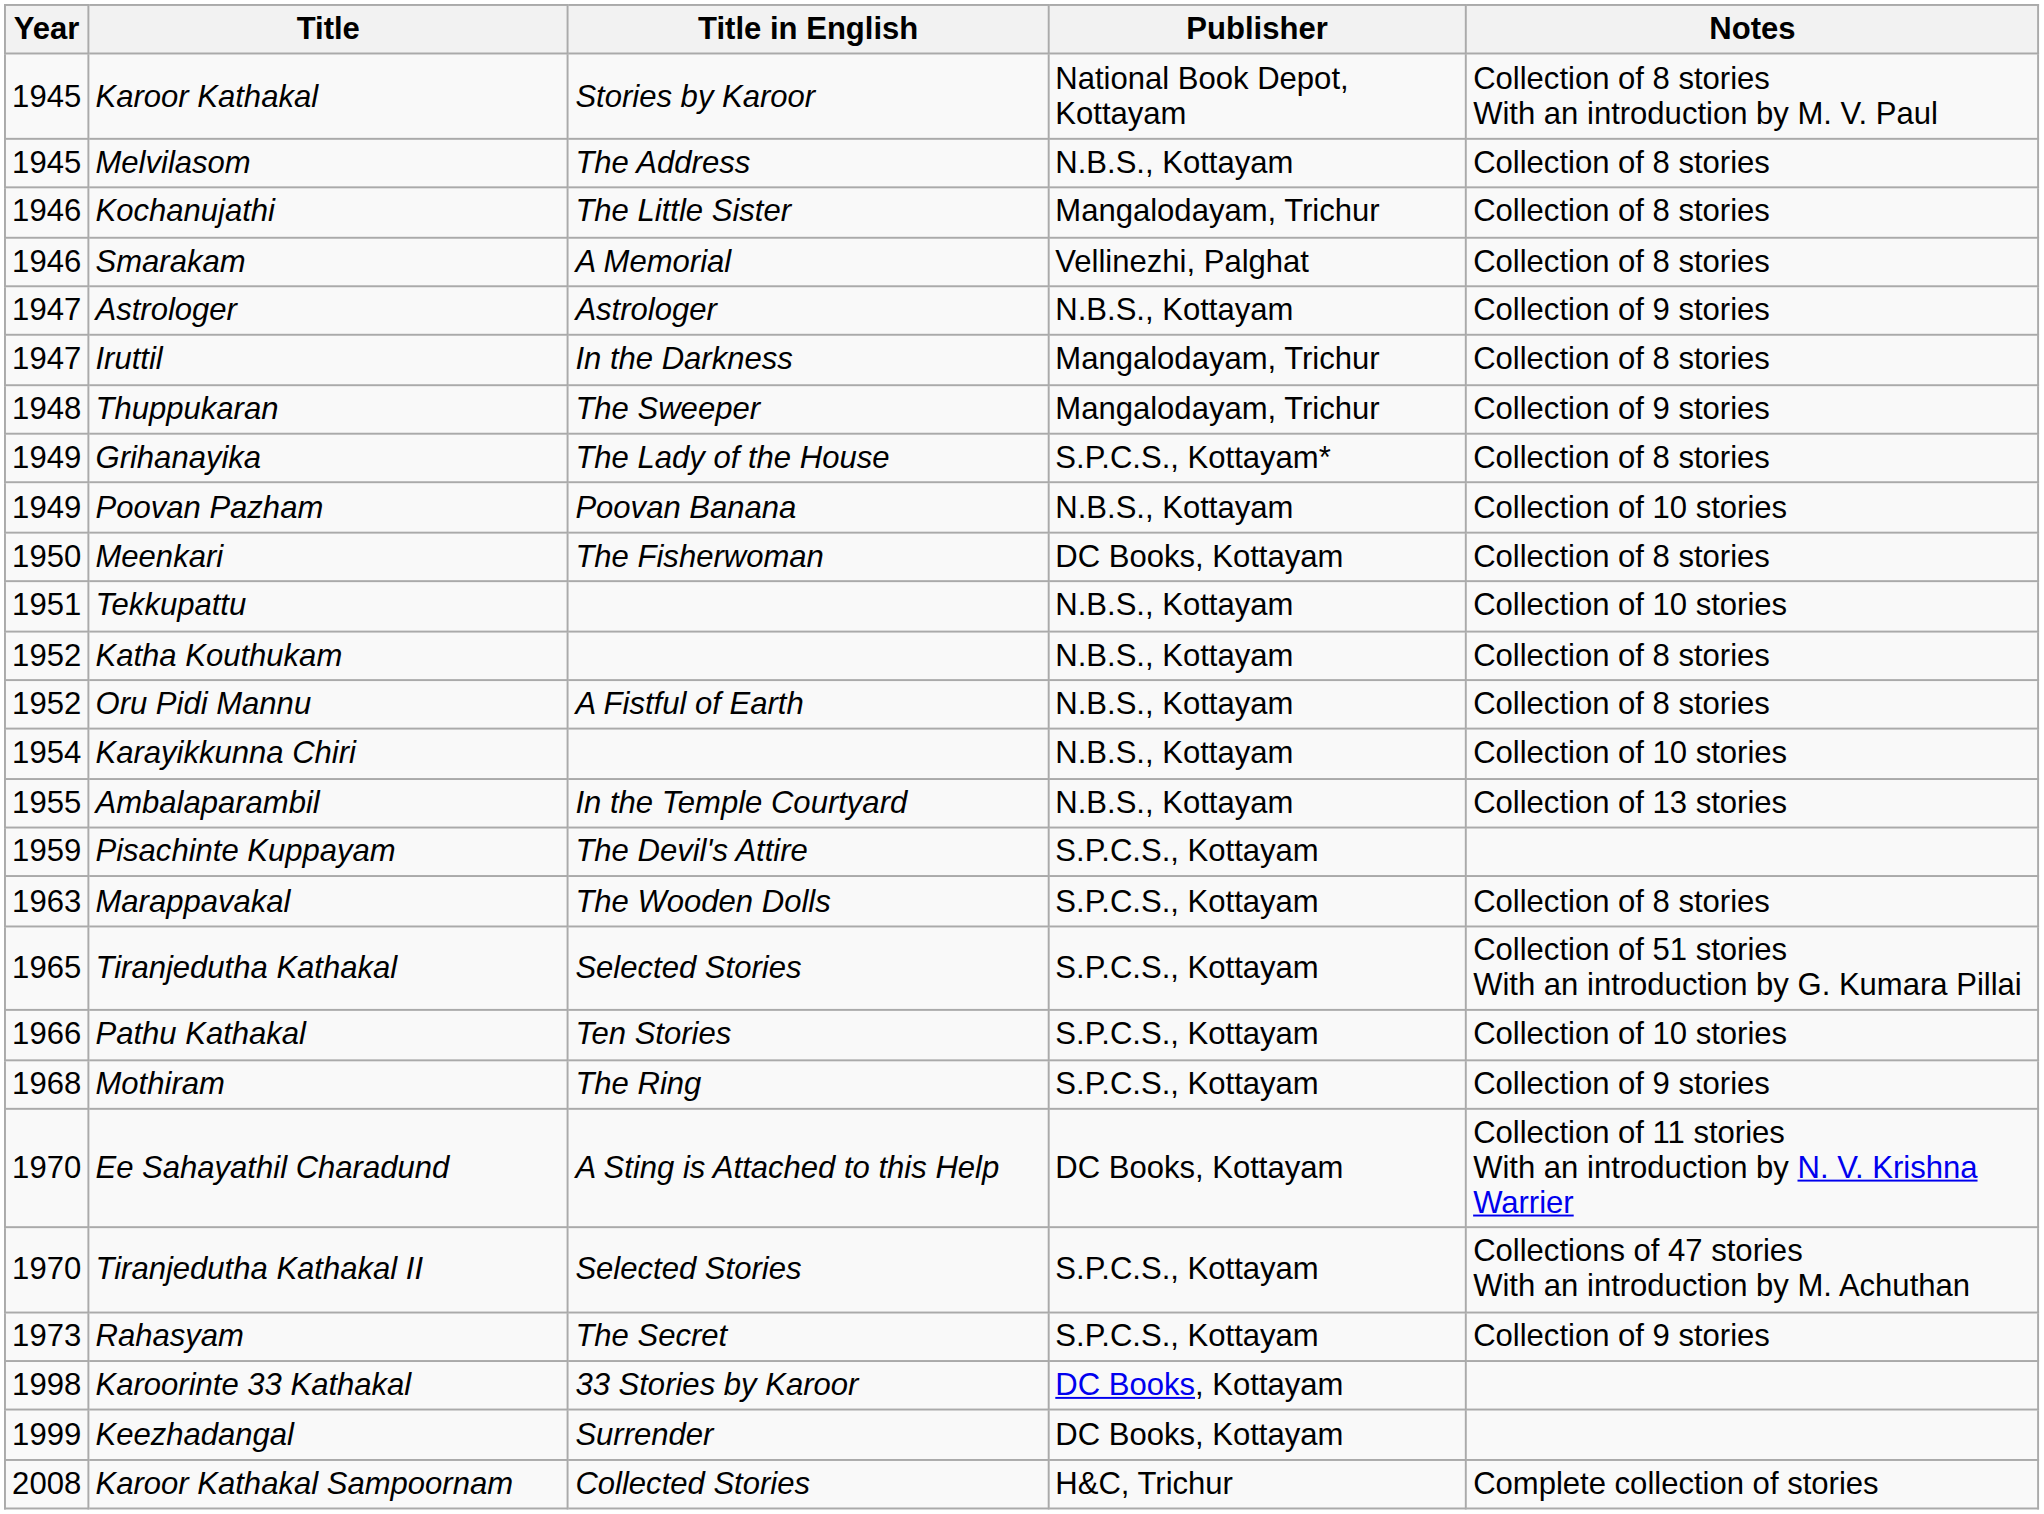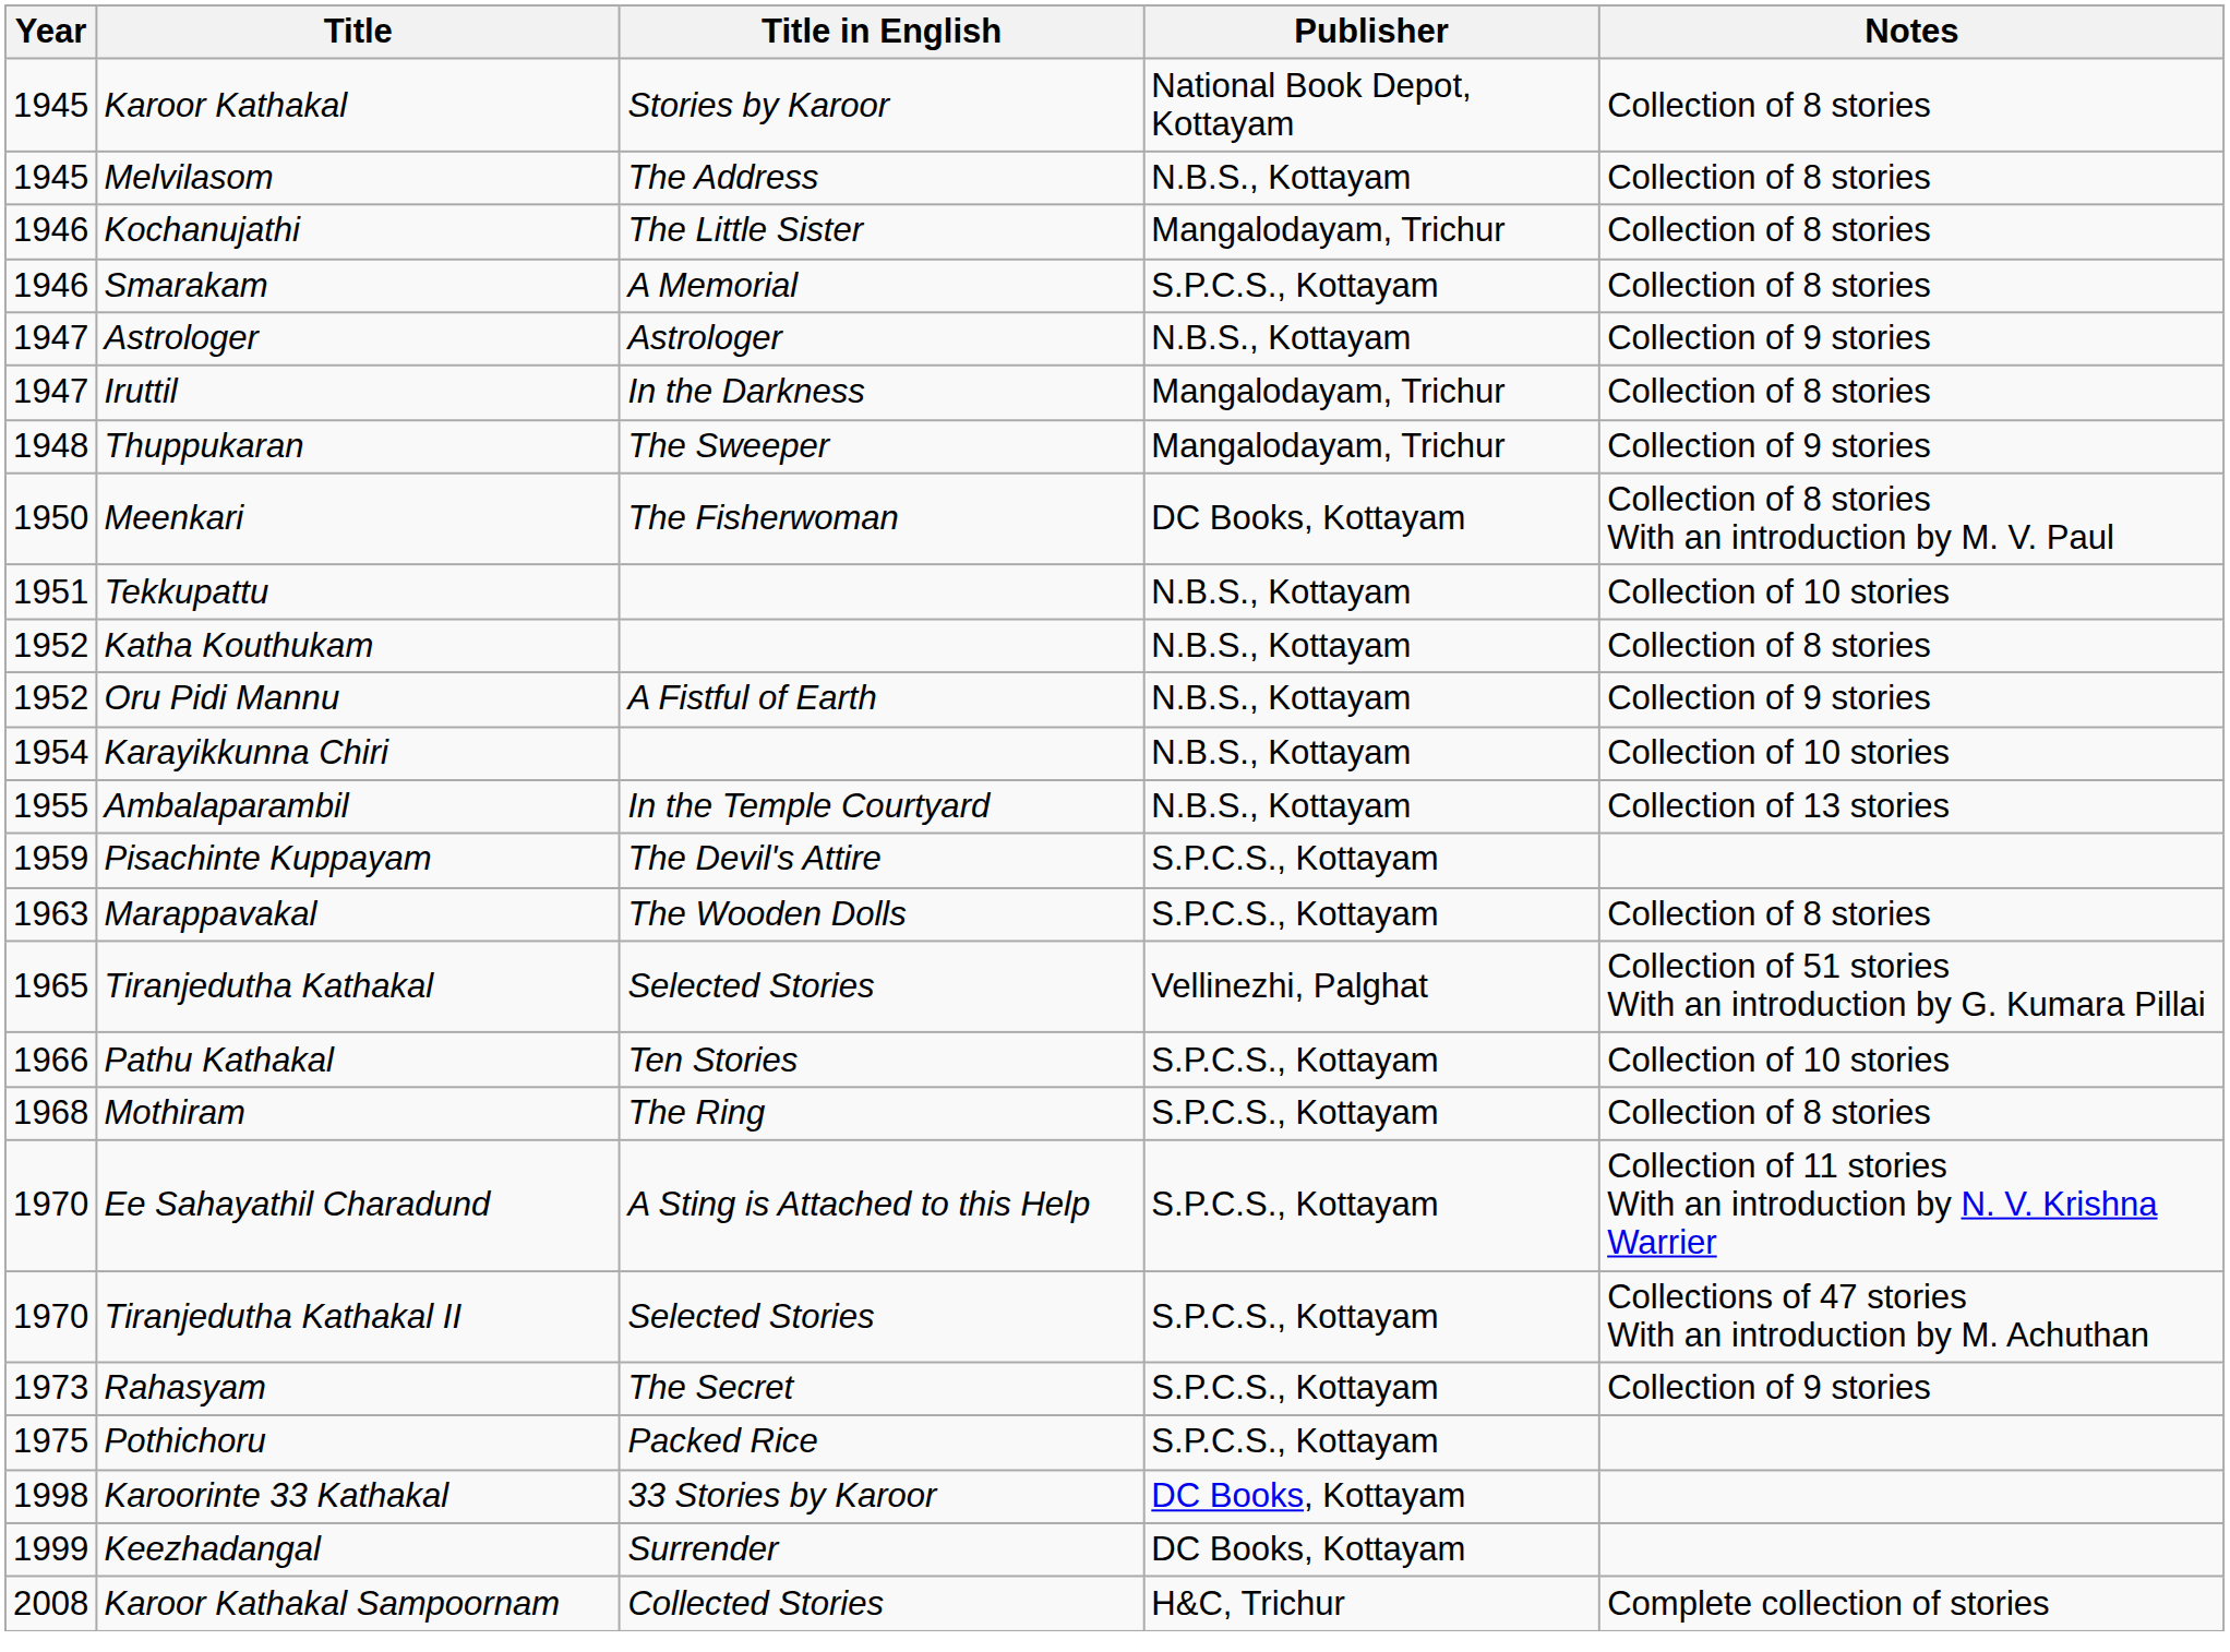Karoor Kathakal | Notes: Collection of 8 stories With an introduction by M. V. Paul -> Collection of 8 stories
Smarakam | Publisher: Vellinezhi, Palghat -> S.P.C.S., Kottayam
- row: 1949 | Grihanayika | The Lady of the House | S.P.C.S., Kottayam* | Collection of 8 stories
- row: 1949 | Poovan Pazham | Poovan Banana | N.B.S., Kottayam | Collection of 10 stories
Meenkari | Notes: Collection of 8 stories -> Collection of 8 stories With an introduction by M. V. Paul
Oru Pidi Mannu | Notes: Collection of 8 stories -> Collection of 9 stories
Tiranjedutha Kathakal | Publisher: S.P.C.S., Kottayam -> Vellinezhi, Palghat
Mothiram | Notes: Collection of 9 stories -> Collection of 8 stories
Ee Sahayathil Charadund | Publisher: DC Books, Kottayam -> S.P.C.S., Kottayam
+ row: 1975 | Pothichoru | Packed Rice | S.P.C.S., Kottayam
